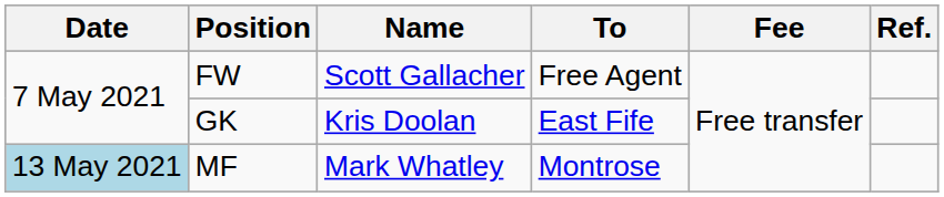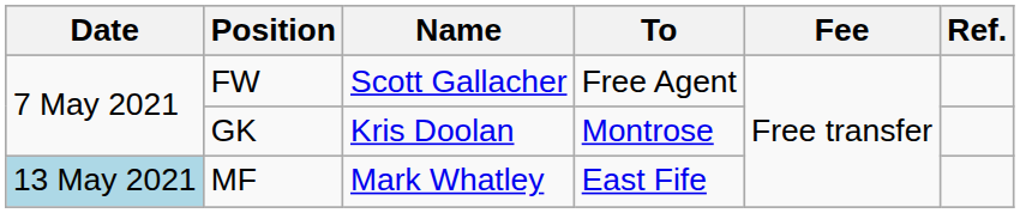GK | To: East Fife -> Montrose
MF | To: Montrose -> East Fife
